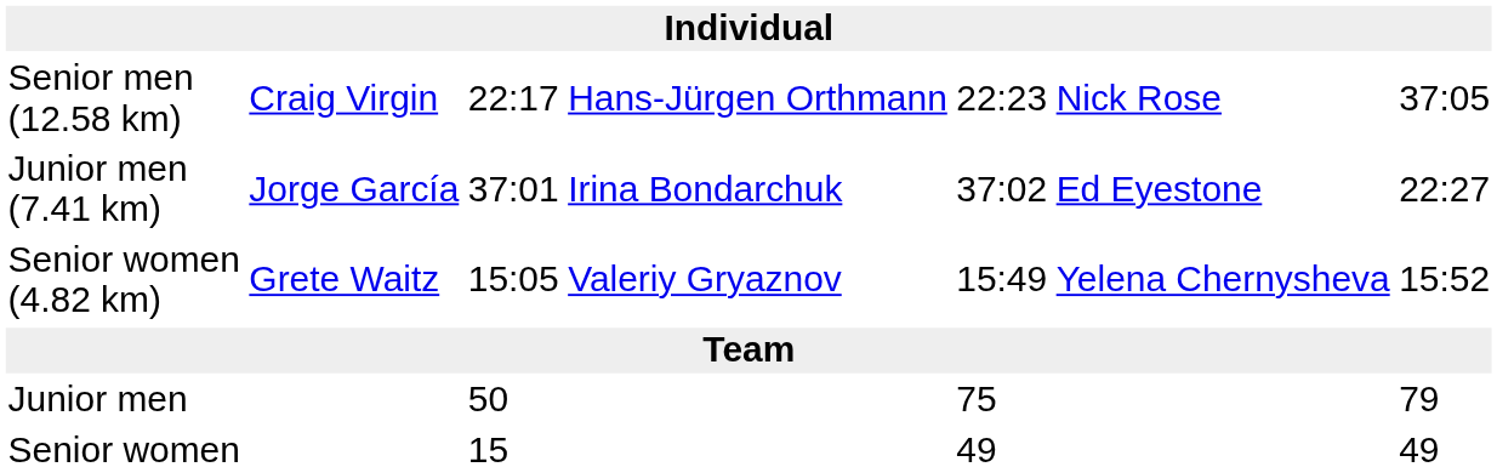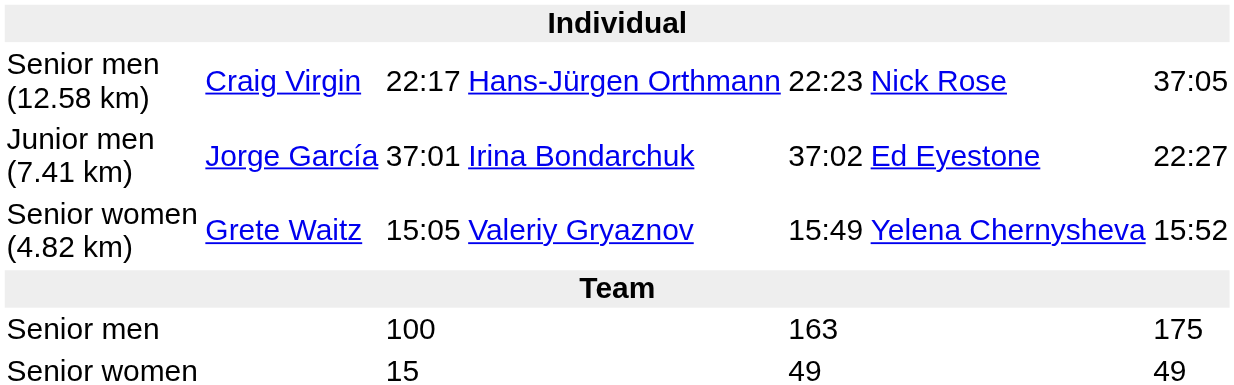+ row: Senior men | 100 | 163 | 175
- row: Junior men | 50 | 75 | 79
